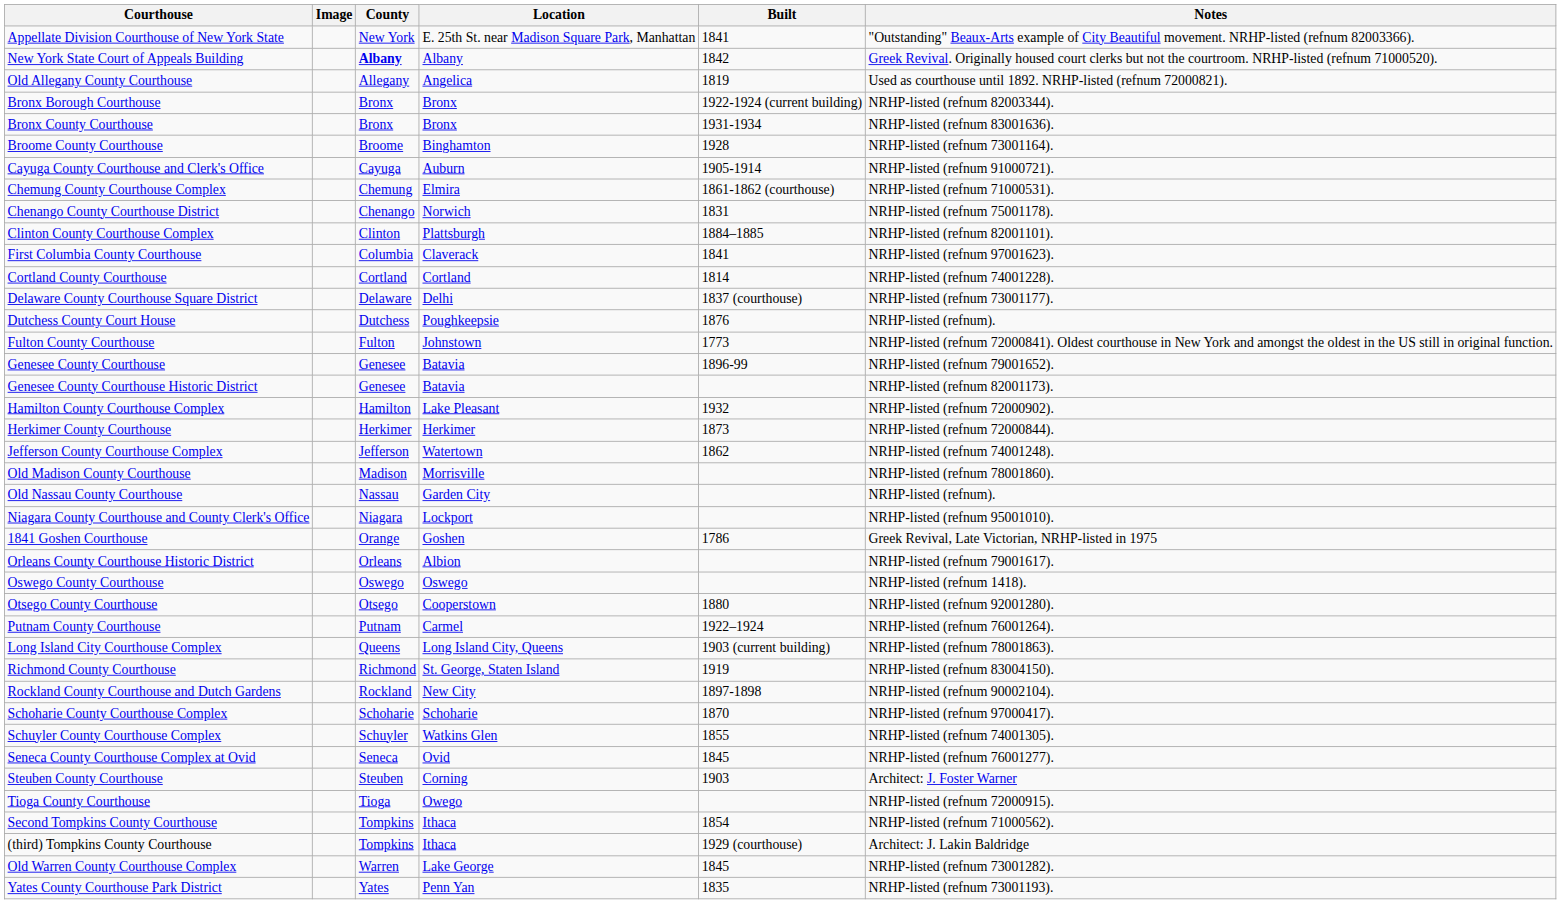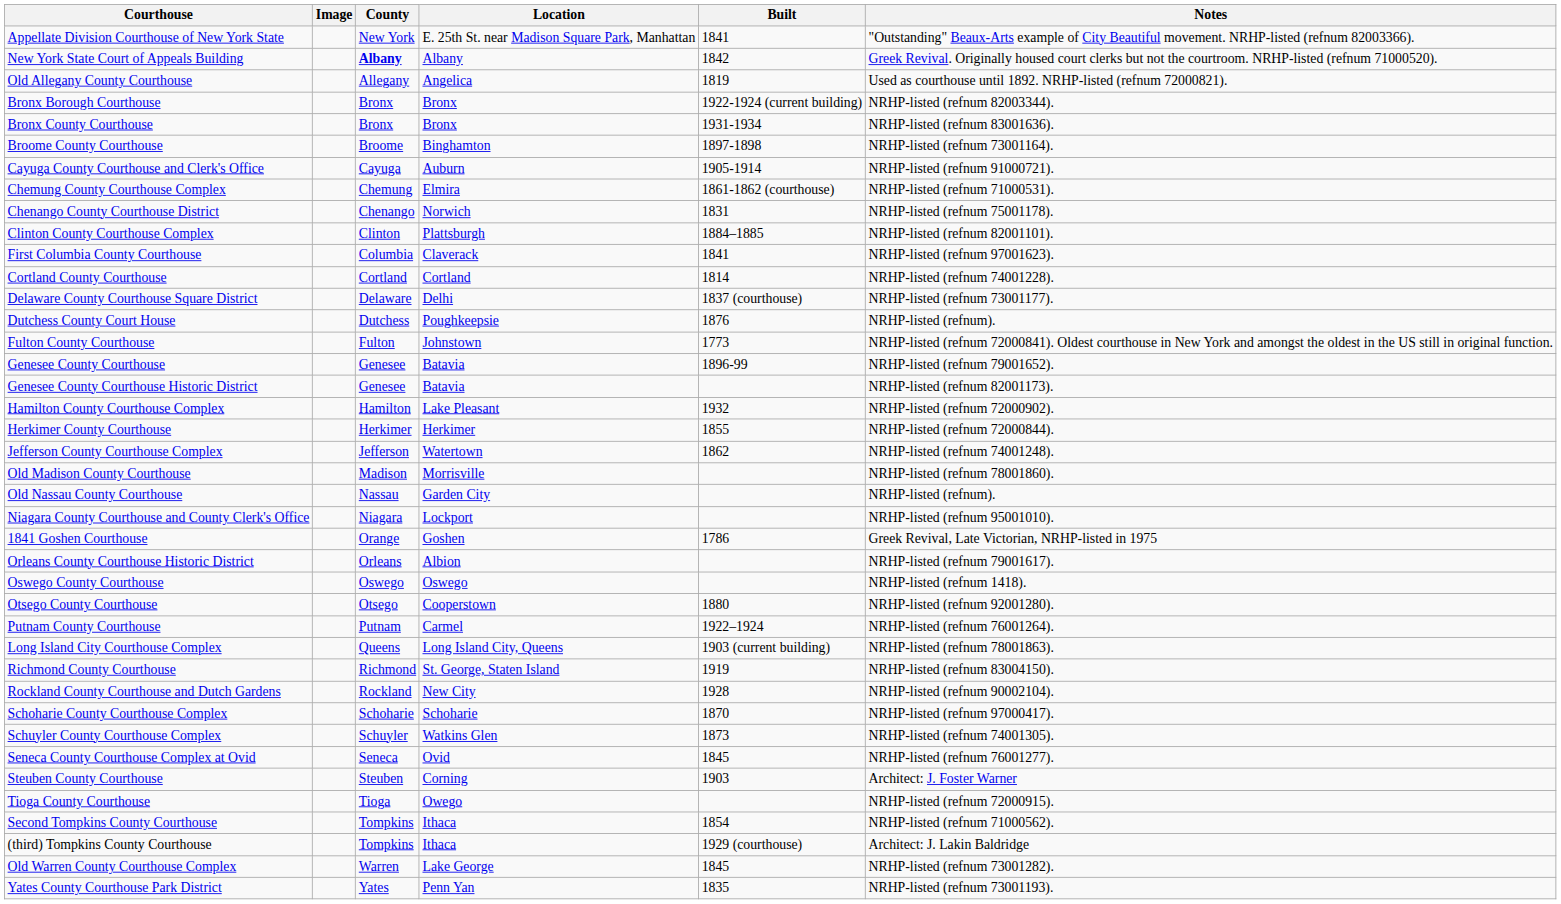Broome County Courthouse | Built: 1928 -> 1897-1898
Herkimer County Courthouse | Built: 1873 -> 1855
Rockland County Courthouse and Dutch Gardens | Built: 1897-1898 -> 1928
Schuyler County Courthouse Complex | Built: 1855 -> 1873
